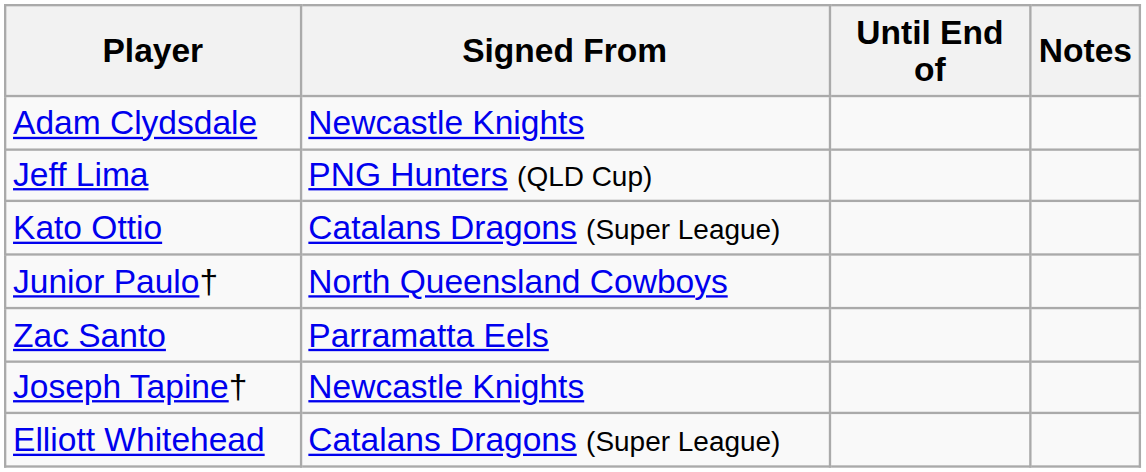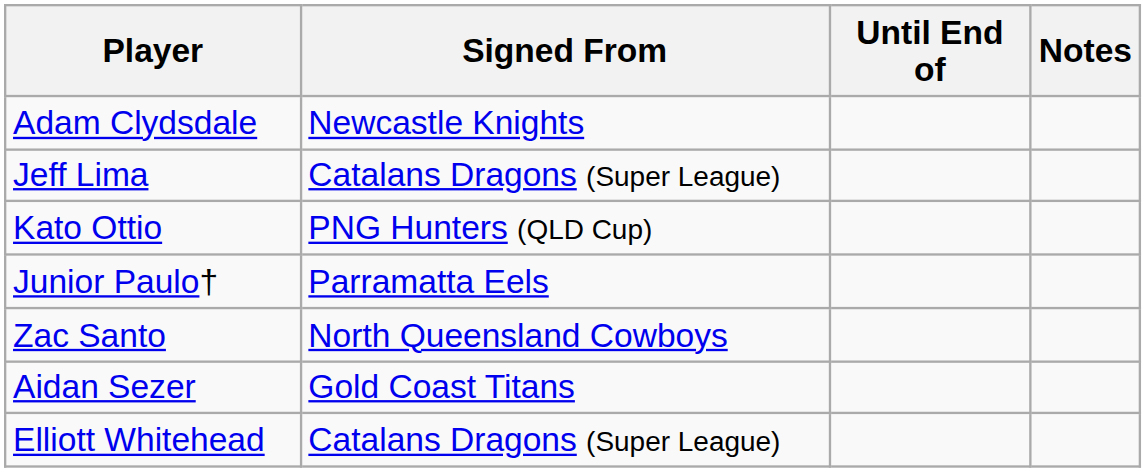Jeff Lima | Signed From: PNG Hunters (QLD Cup) -> Catalans Dragons (Super League)
Kato Ottio | Signed From: Catalans Dragons (Super League) -> PNG Hunters (QLD Cup)
Junior Paulo† | Signed From: North Queensland Cowboys -> Parramatta Eels
Zac Santo | Signed From: Parramatta Eels -> North Queensland Cowboys
+ row: Aidan Sezer | Gold Coast Titans
- row: Joseph Tapine† | Newcastle Knights
